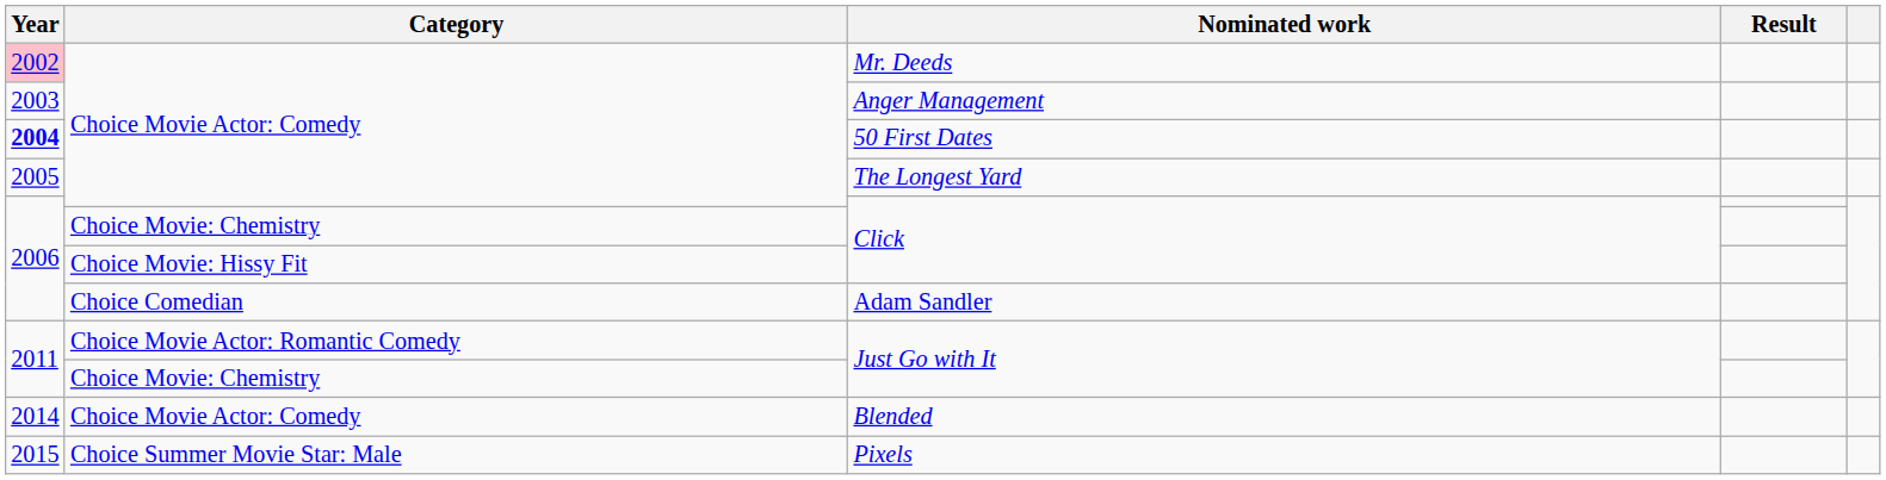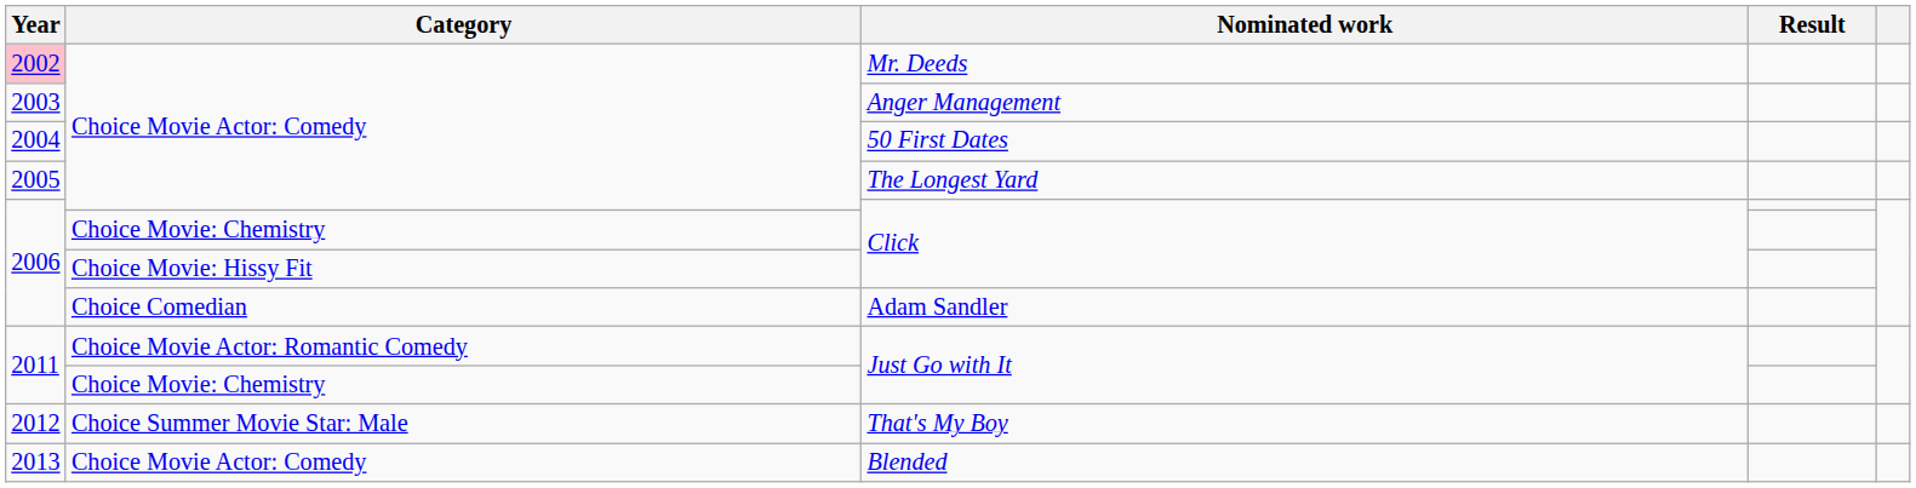50 First Dates | Year: bold -> normal
+ row: 2012 | Choice Summer Movie Star: Male | That's My Boy
Blended | Year: 2014 -> 2013
- row: 2015 | Choice Summer Movie Star: Male | Pixels
